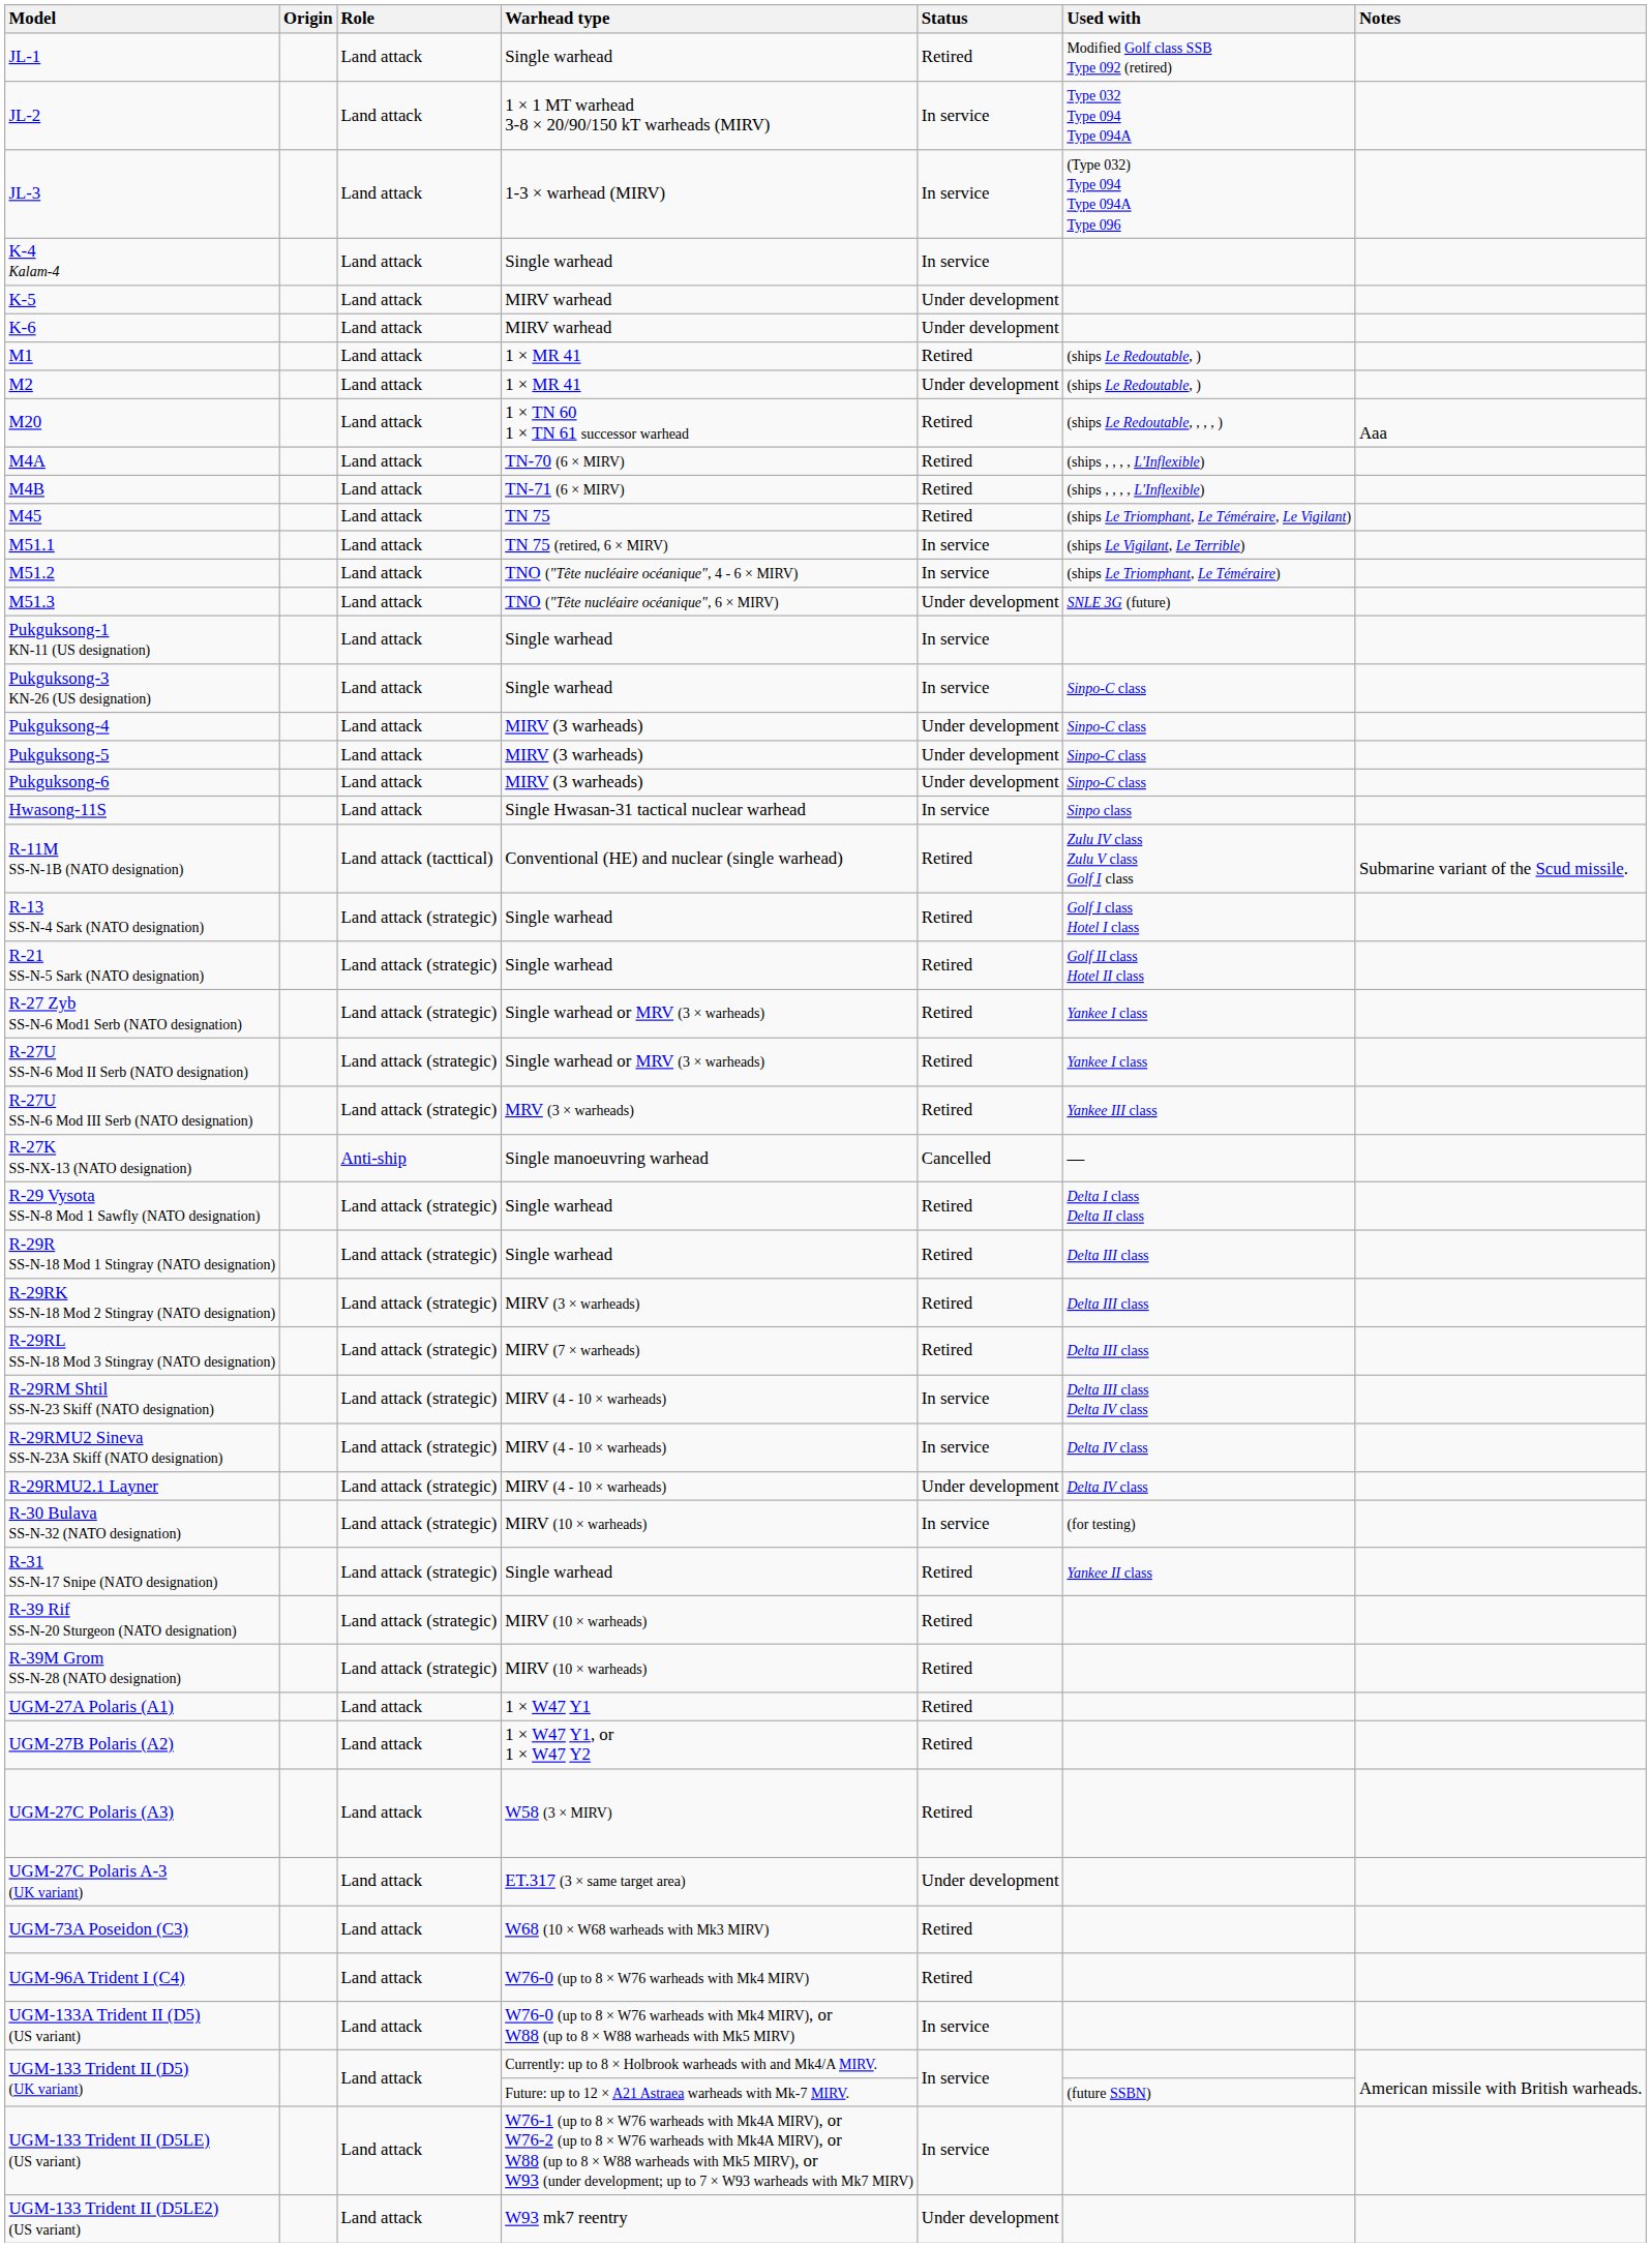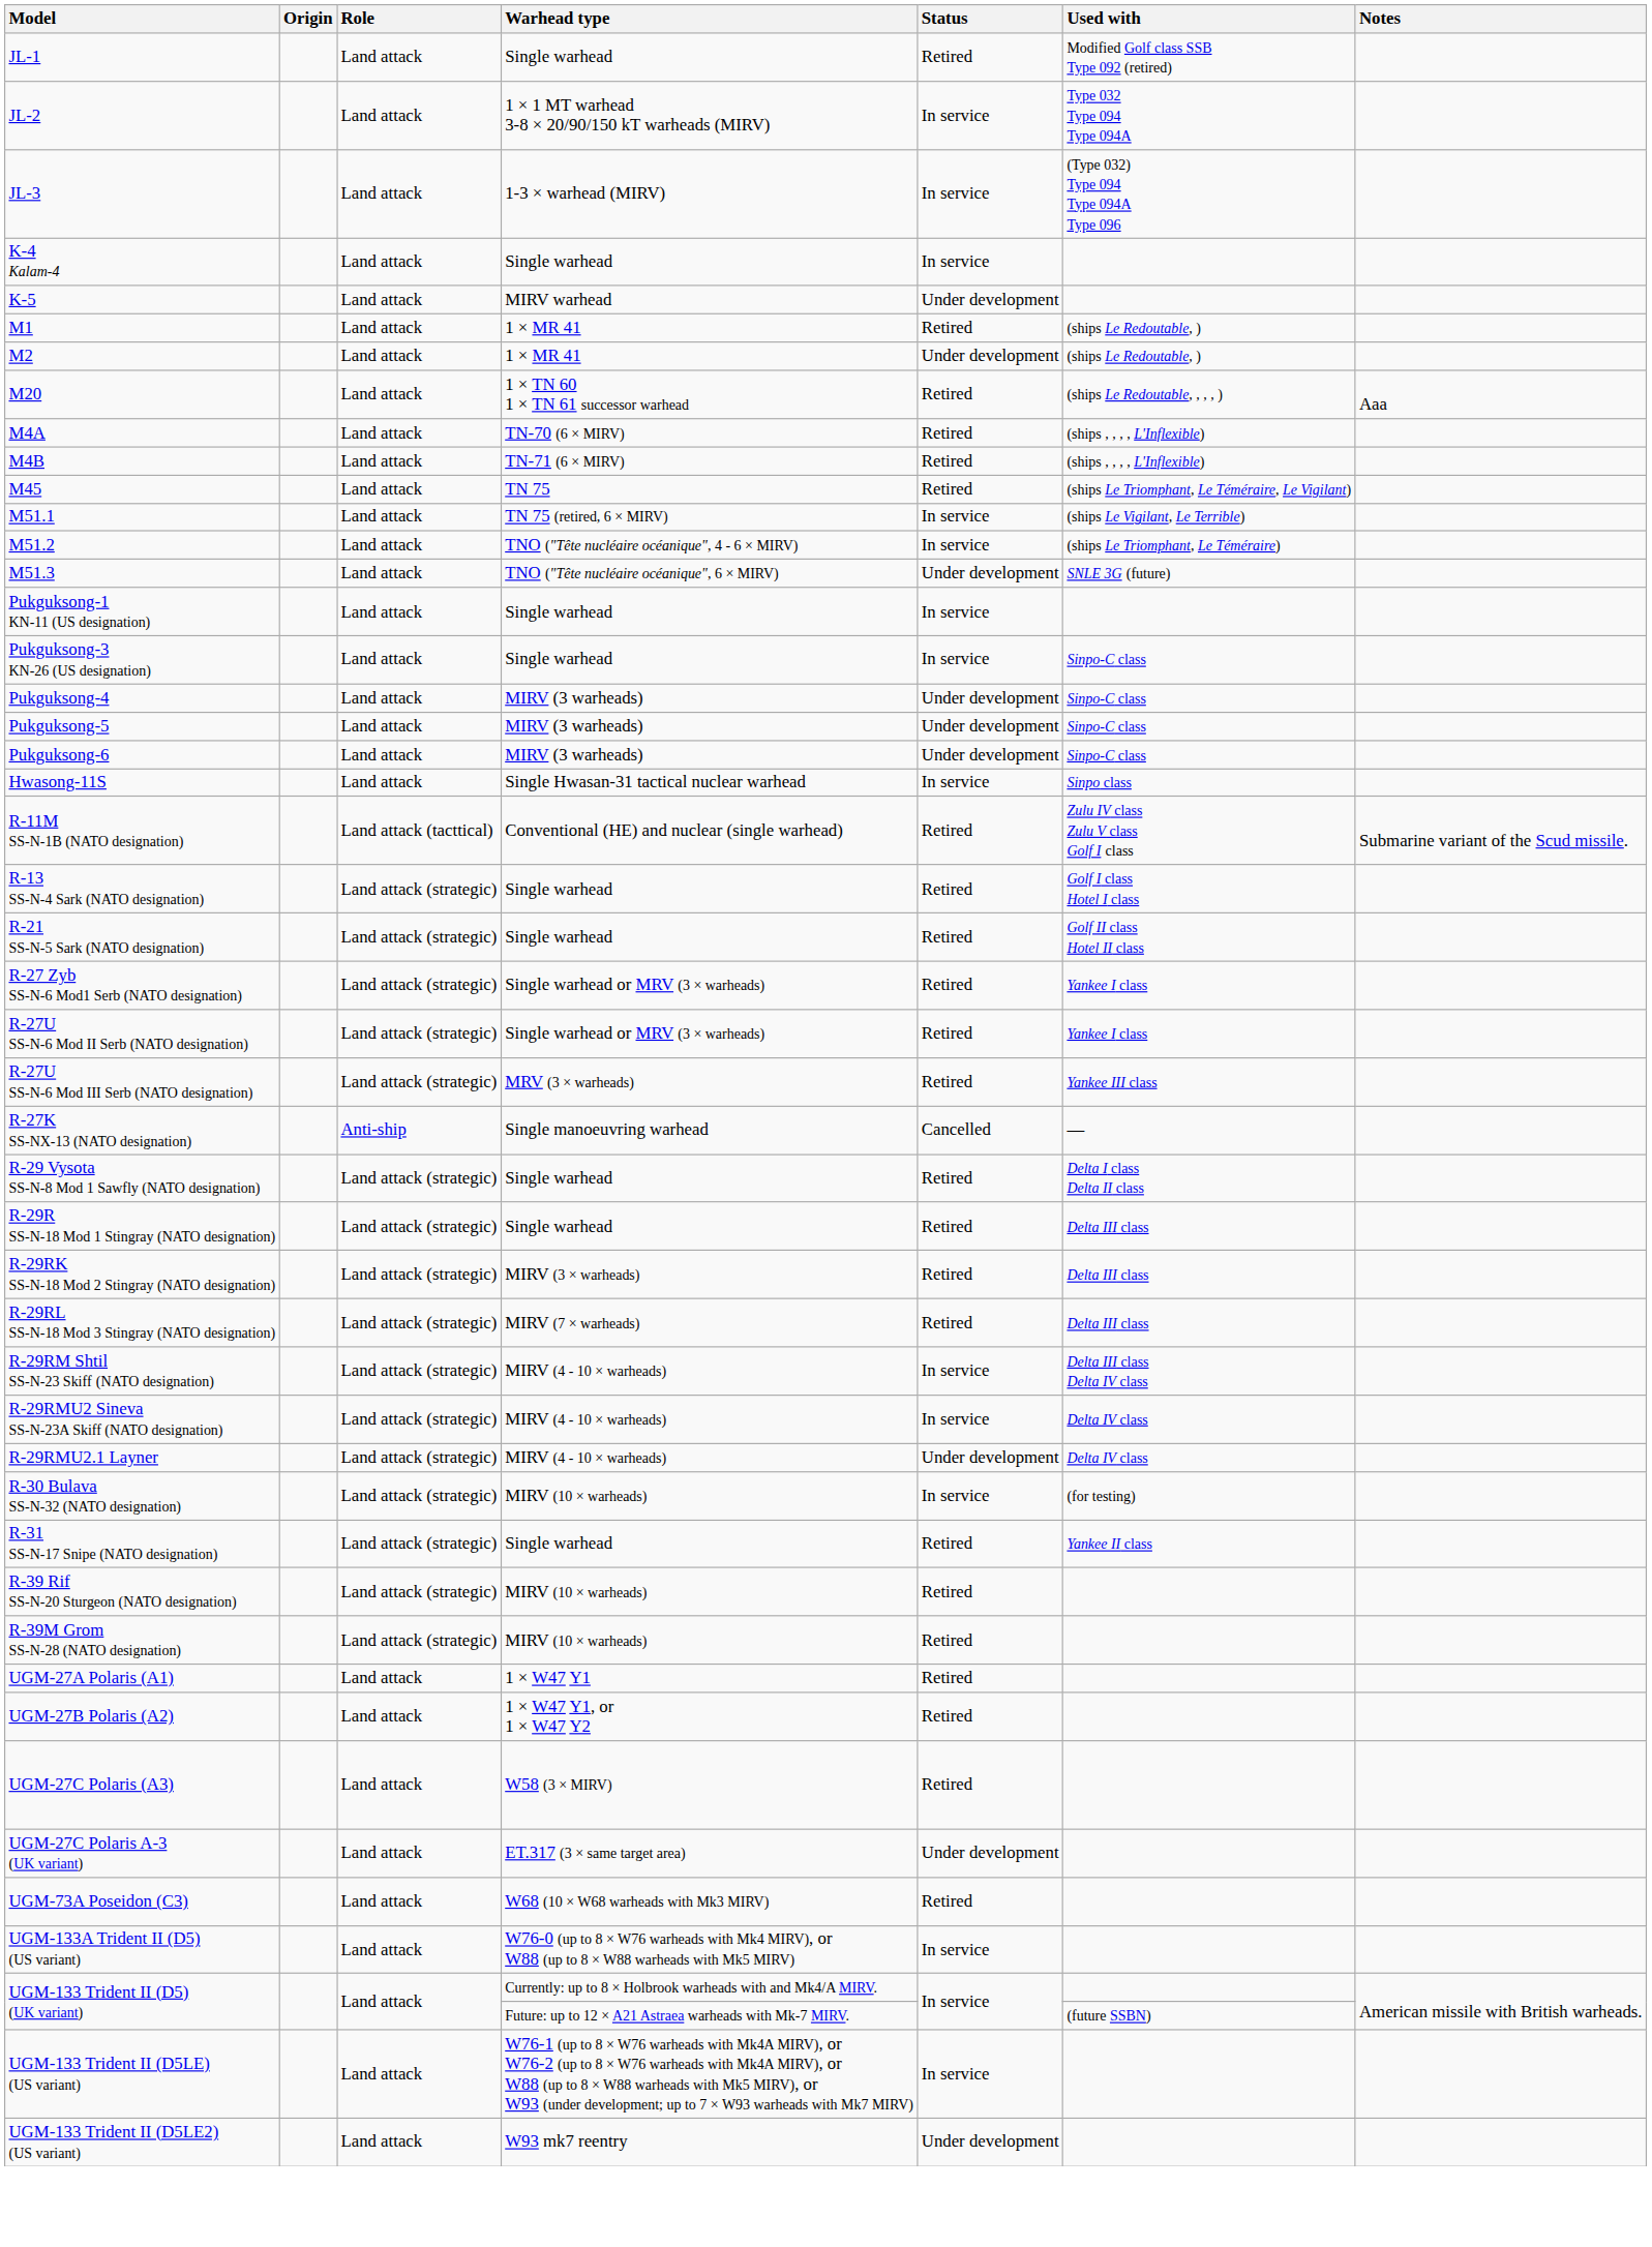- row: K-6 | Land attack | MIRV warhead | Under development
- row: UGM-96A Trident I (C4) | Land attack | W76-0 (up to 8 × W76 warheads with Mk4 MIRV) | Retired
